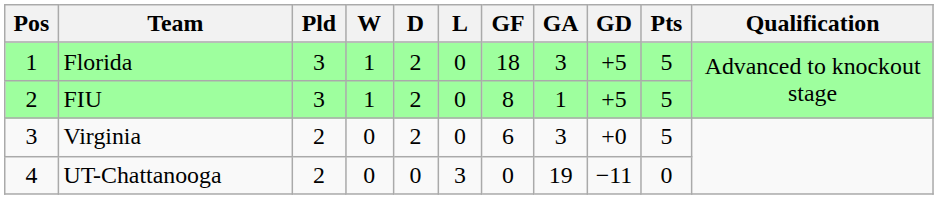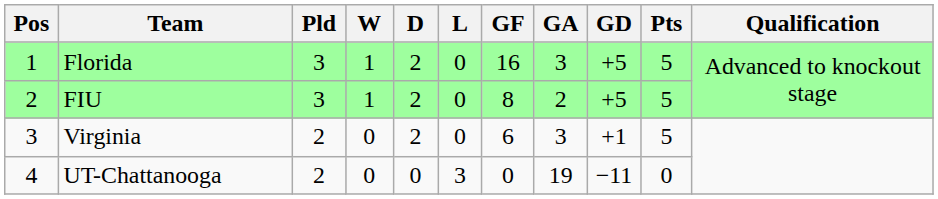Florida | GF: 18 -> 16
FIU | GA: 1 -> 2
Virginia | GD: +0 -> +1
